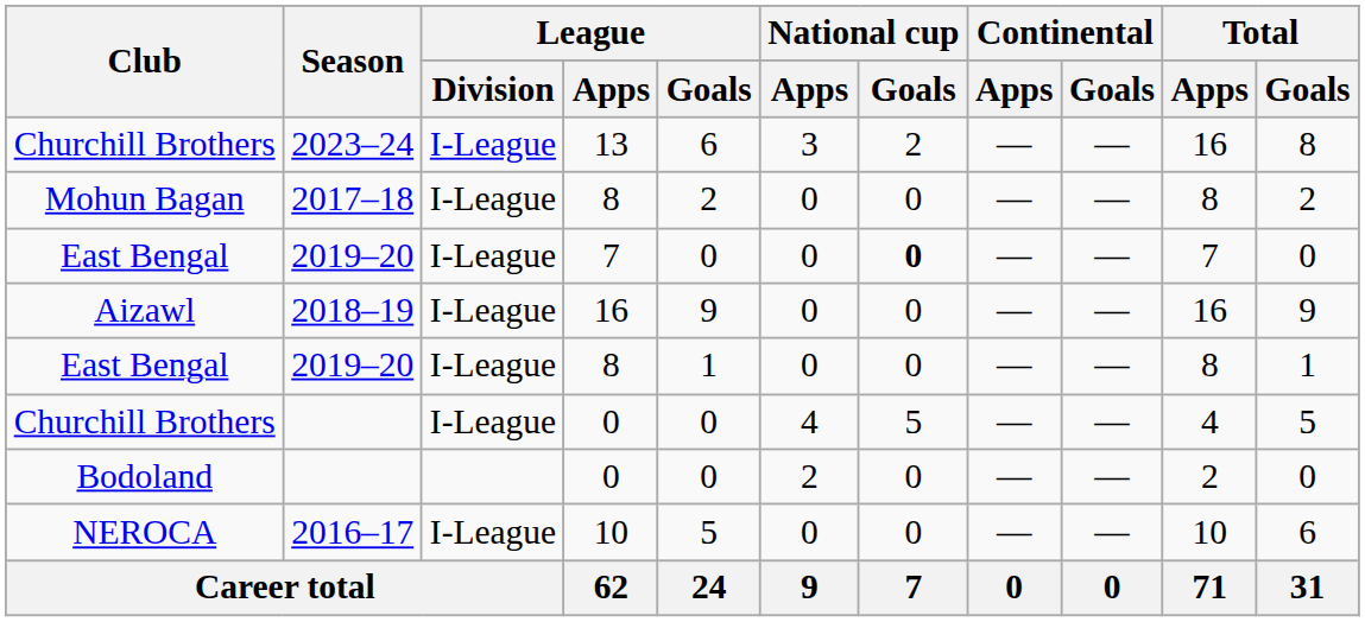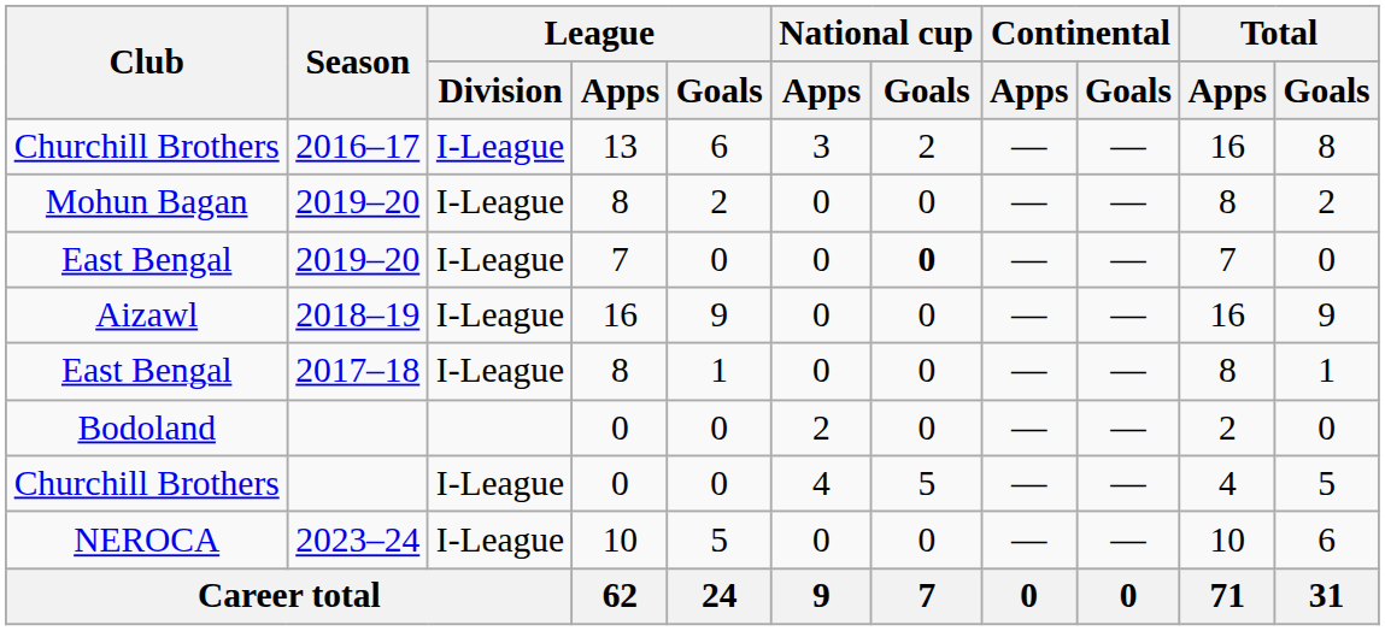Churchill Brothers / 13 | Season: 2023–24 -> 2016–17
Mohun Bagan | Season: 2017–18 -> 2019–20
East Bengal / 8 | Season: 2019–20 -> 2017–18
rows swapped: Churchill Brothers / 0 <-> Bodoland
NEROCA | Season: 2016–17 -> 2023–24
